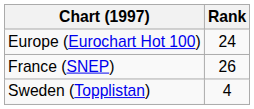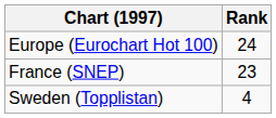France (SNEP) | Rank: 26 -> 23
